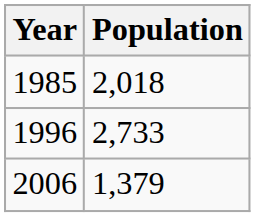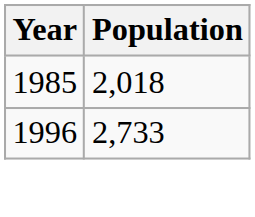- row: 2006 | 1,379
